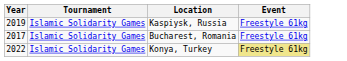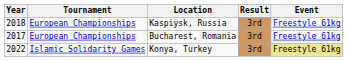+ column: Result | 3rd | 3rd | 3rd
Kaspiysk, Russia | Year: 2019 -> 2018
Kaspiysk, Russia | Tournament: Islamic Solidarity Games -> European Championships
Bucharest, Romania | Tournament: Islamic Solidarity Games -> European Championships
